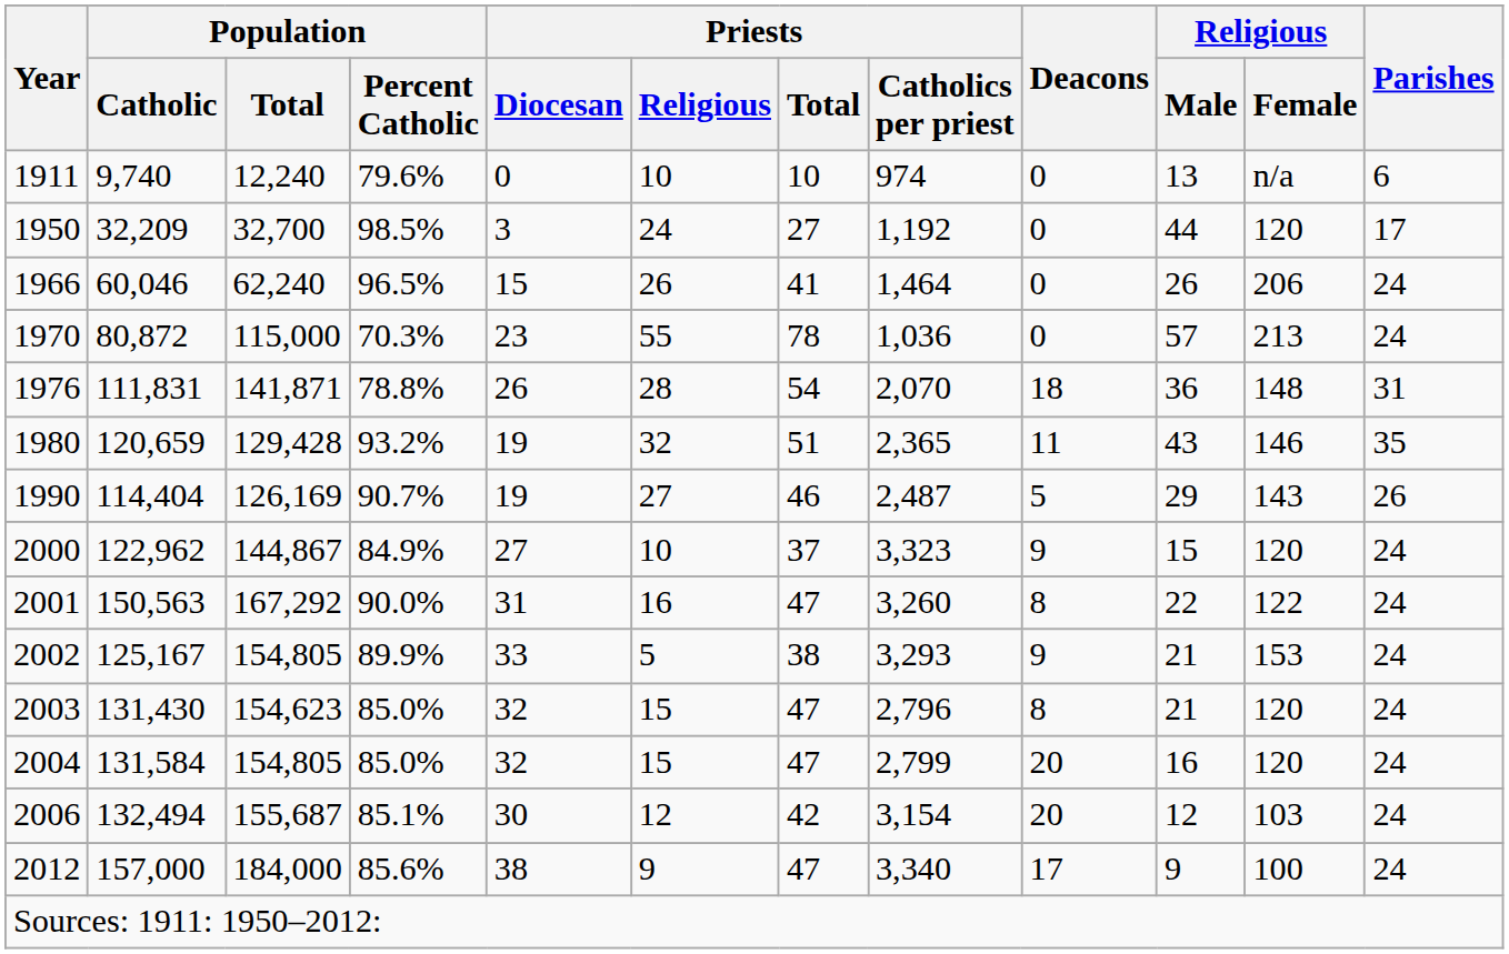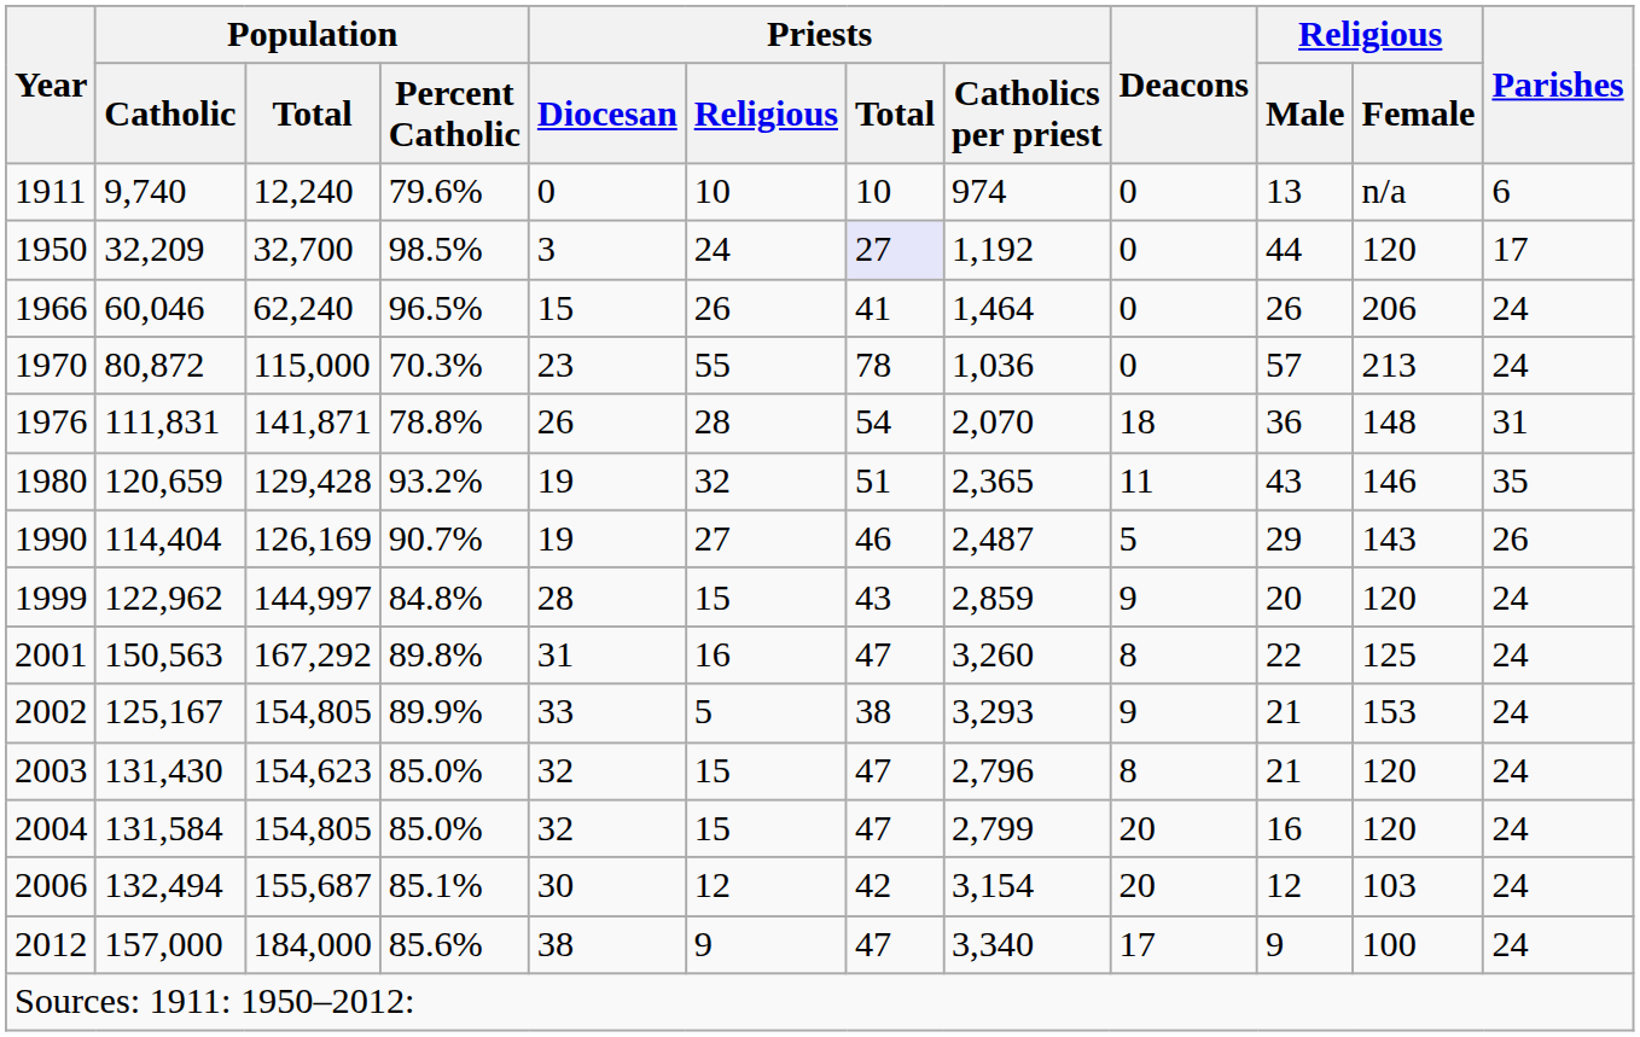1950 | Priests / Total: no background -> lavender background
+ row: 1999 | 122,962 | 144,997 | 84.8% | 28 | 15 | 43 | 2,859 | 9 | 20 | 120 | 24
- row: 2000 | 122,962 | 144,867 | 84.9% | 27 | 10 | 37 | 3,323 | 9 | 15 | 120 | 24
2001 | Population / Percent Catholic: 90.0% -> 89.8%
2001 | Religious / Female: 122 -> 125
